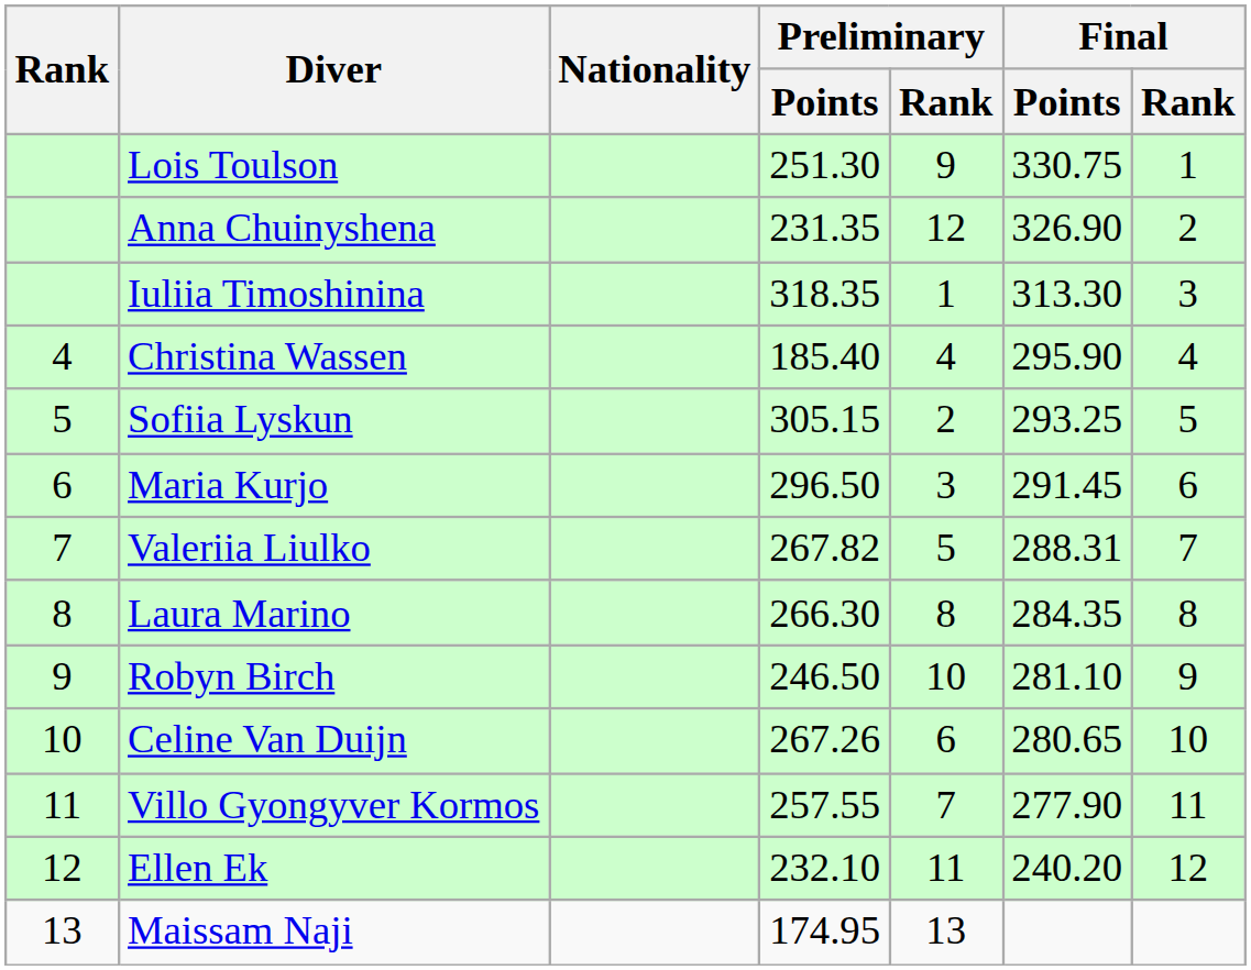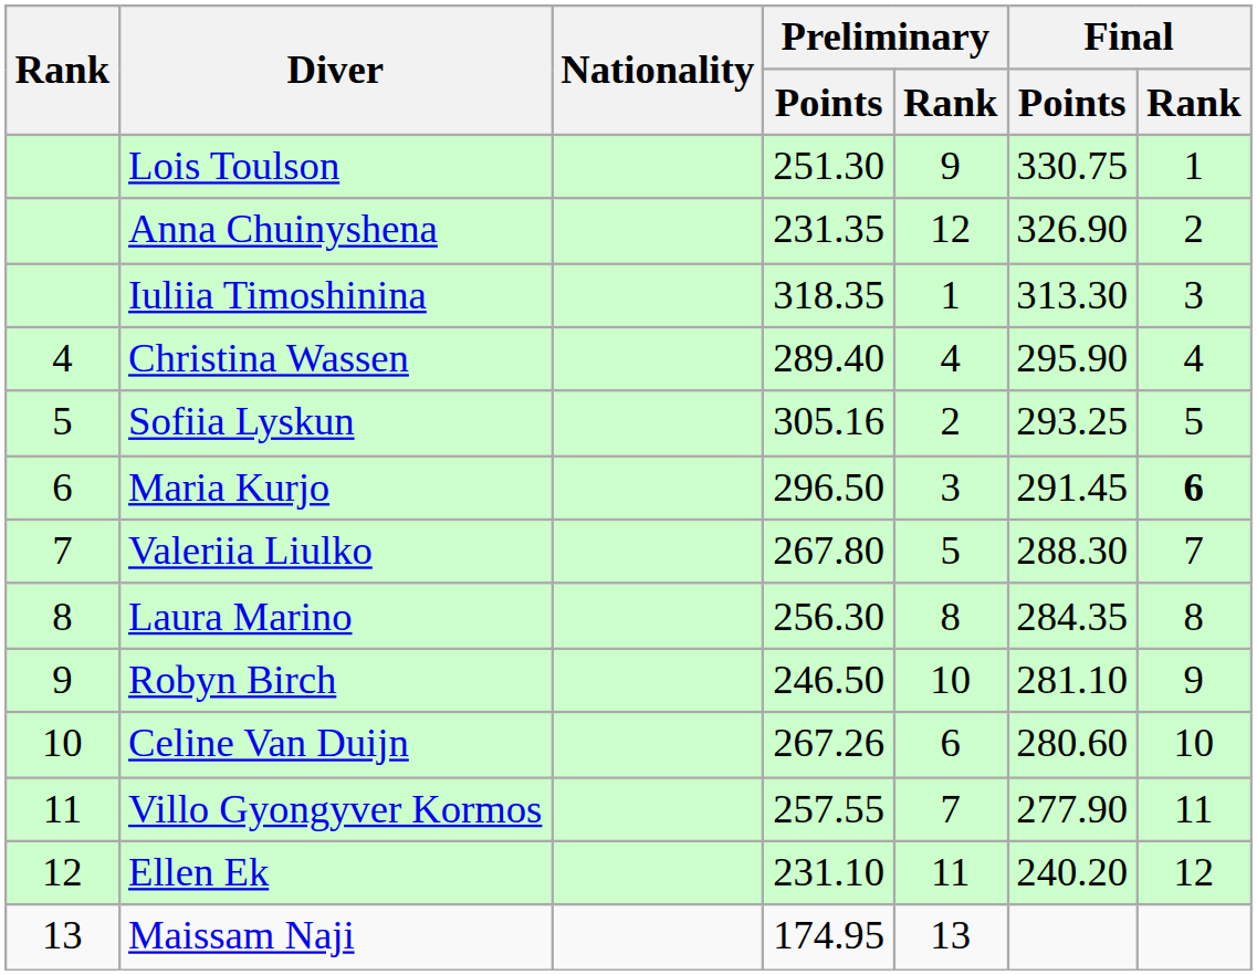Christina Wassen | Preliminary / Points: 185.40 -> 289.40
Sofiia Lyskun | Preliminary / Points: 305.15 -> 305.16
Maria Kurjo | Final / Rank: normal -> bold
Valeriia Liulko | Preliminary / Points: 267.82 -> 267.80
Valeriia Liulko | Final / Points: 288.31 -> 288.30
Laura Marino | Preliminary / Points: 266.30 -> 256.30
Celine Van Duijn | Final / Points: 280.65 -> 280.60
Ellen Ek | Preliminary / Points: 232.10 -> 231.10
